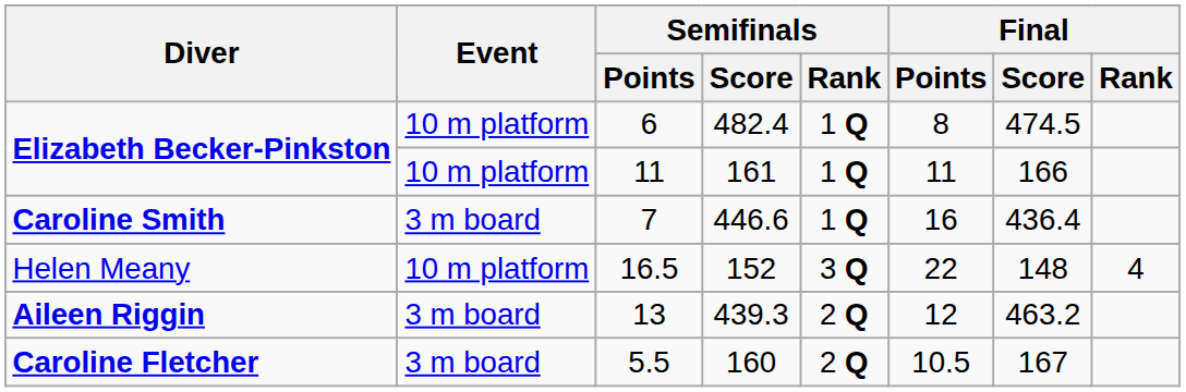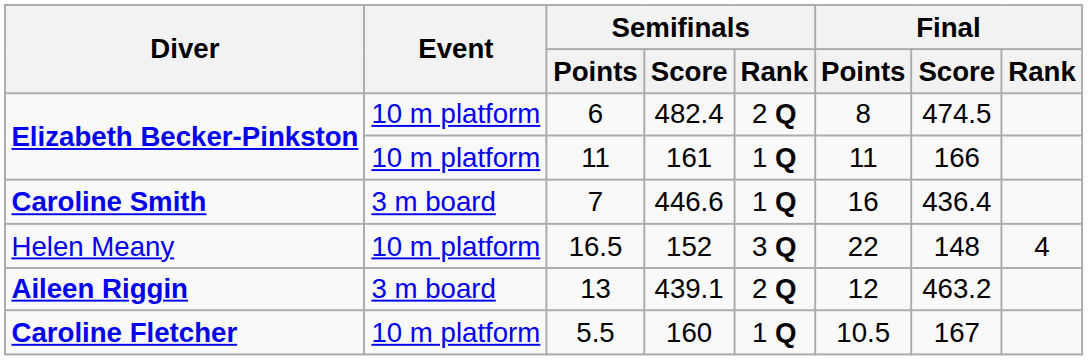6 | Semifinals / Rank: 1 Q -> 2 Q
13 | Semifinals / Score: 439.3 -> 439.1
5.5 | Event: 3 m board -> 10 m platform
5.5 | Semifinals / Rank: 2 Q -> 1 Q
